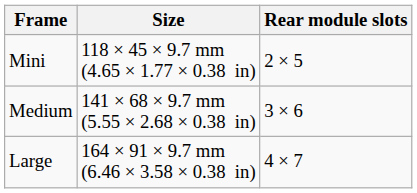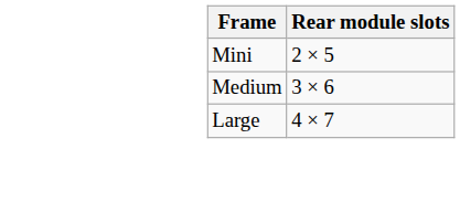- column: Size | 118 × 45 × 9.7 mm (4.65 × 1.77 × 0.38 in) | 141 × 68 × 9.7 mm (5.55 × 2.68 × 0.38 in) | 164 × 91 × 9.7 mm (6.46 × 3.58 × 0.38 in)
